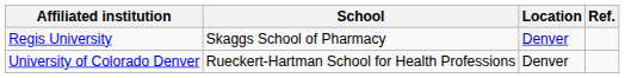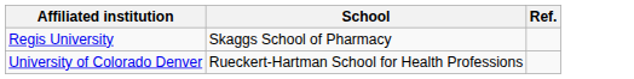- column: Location | Denver | Denver
